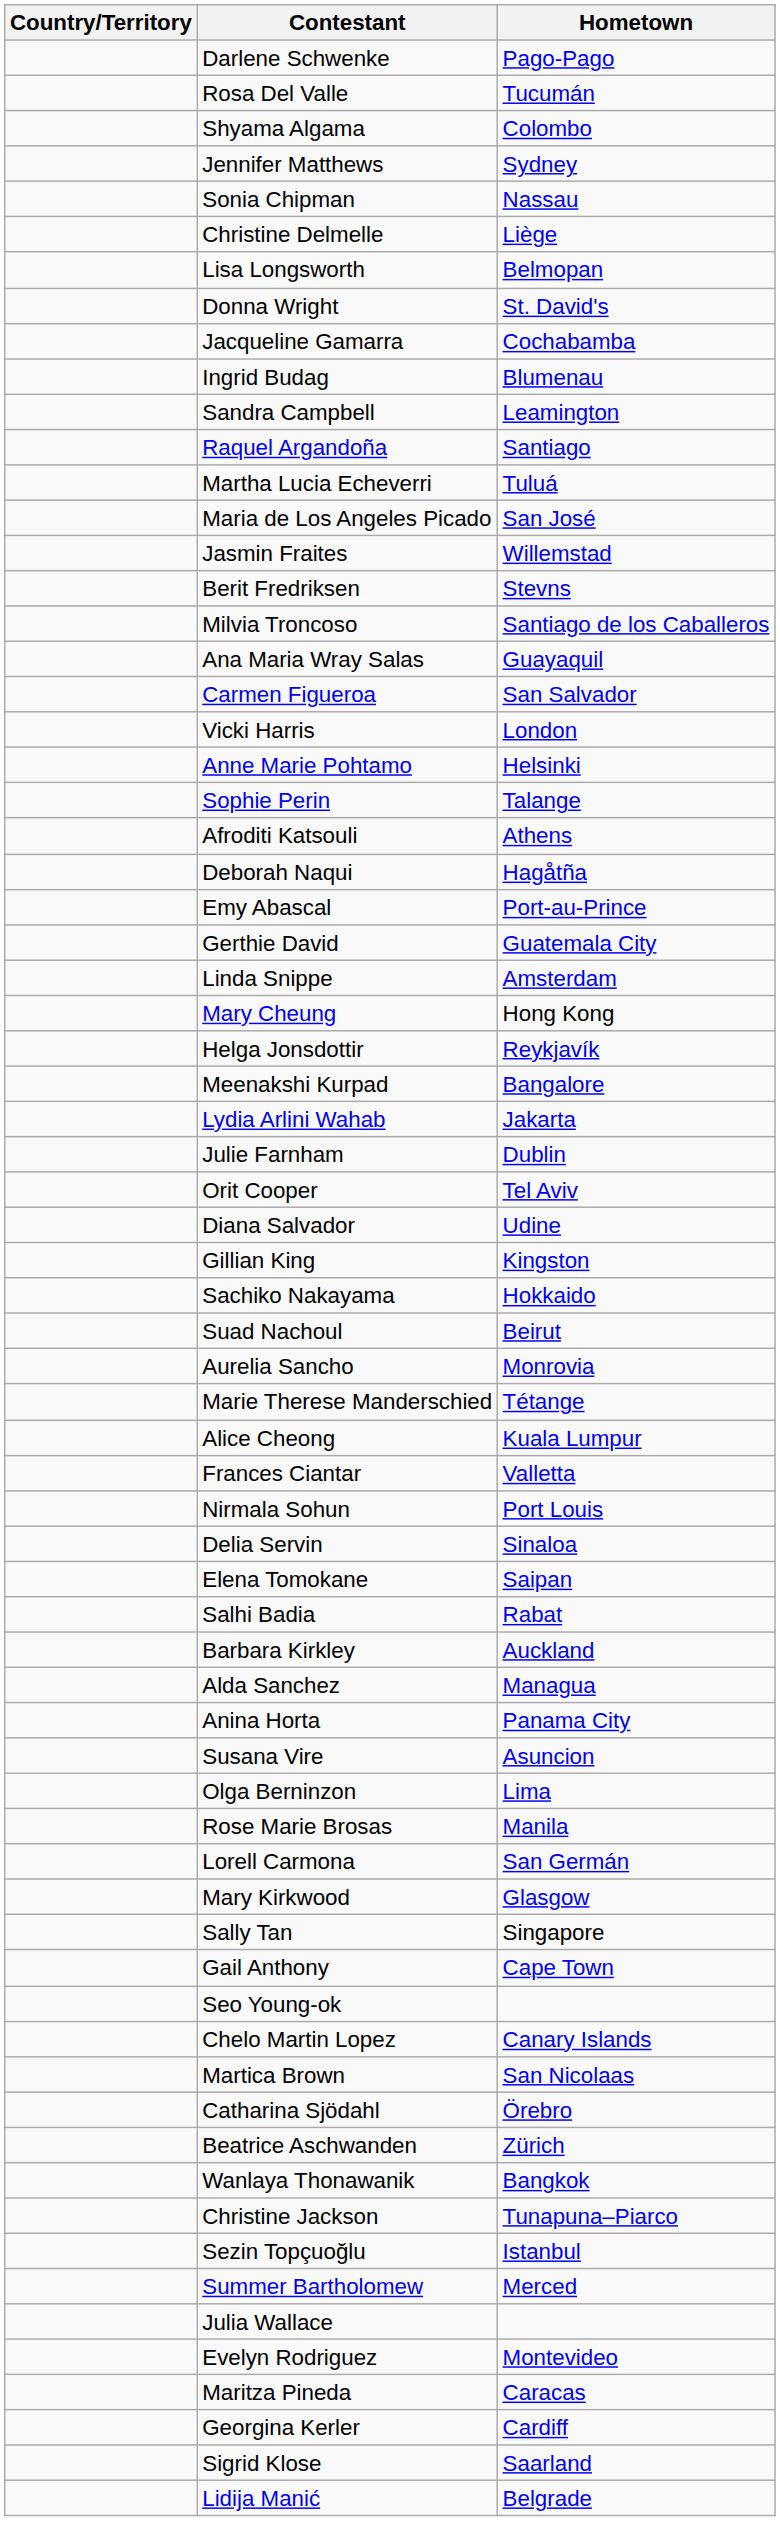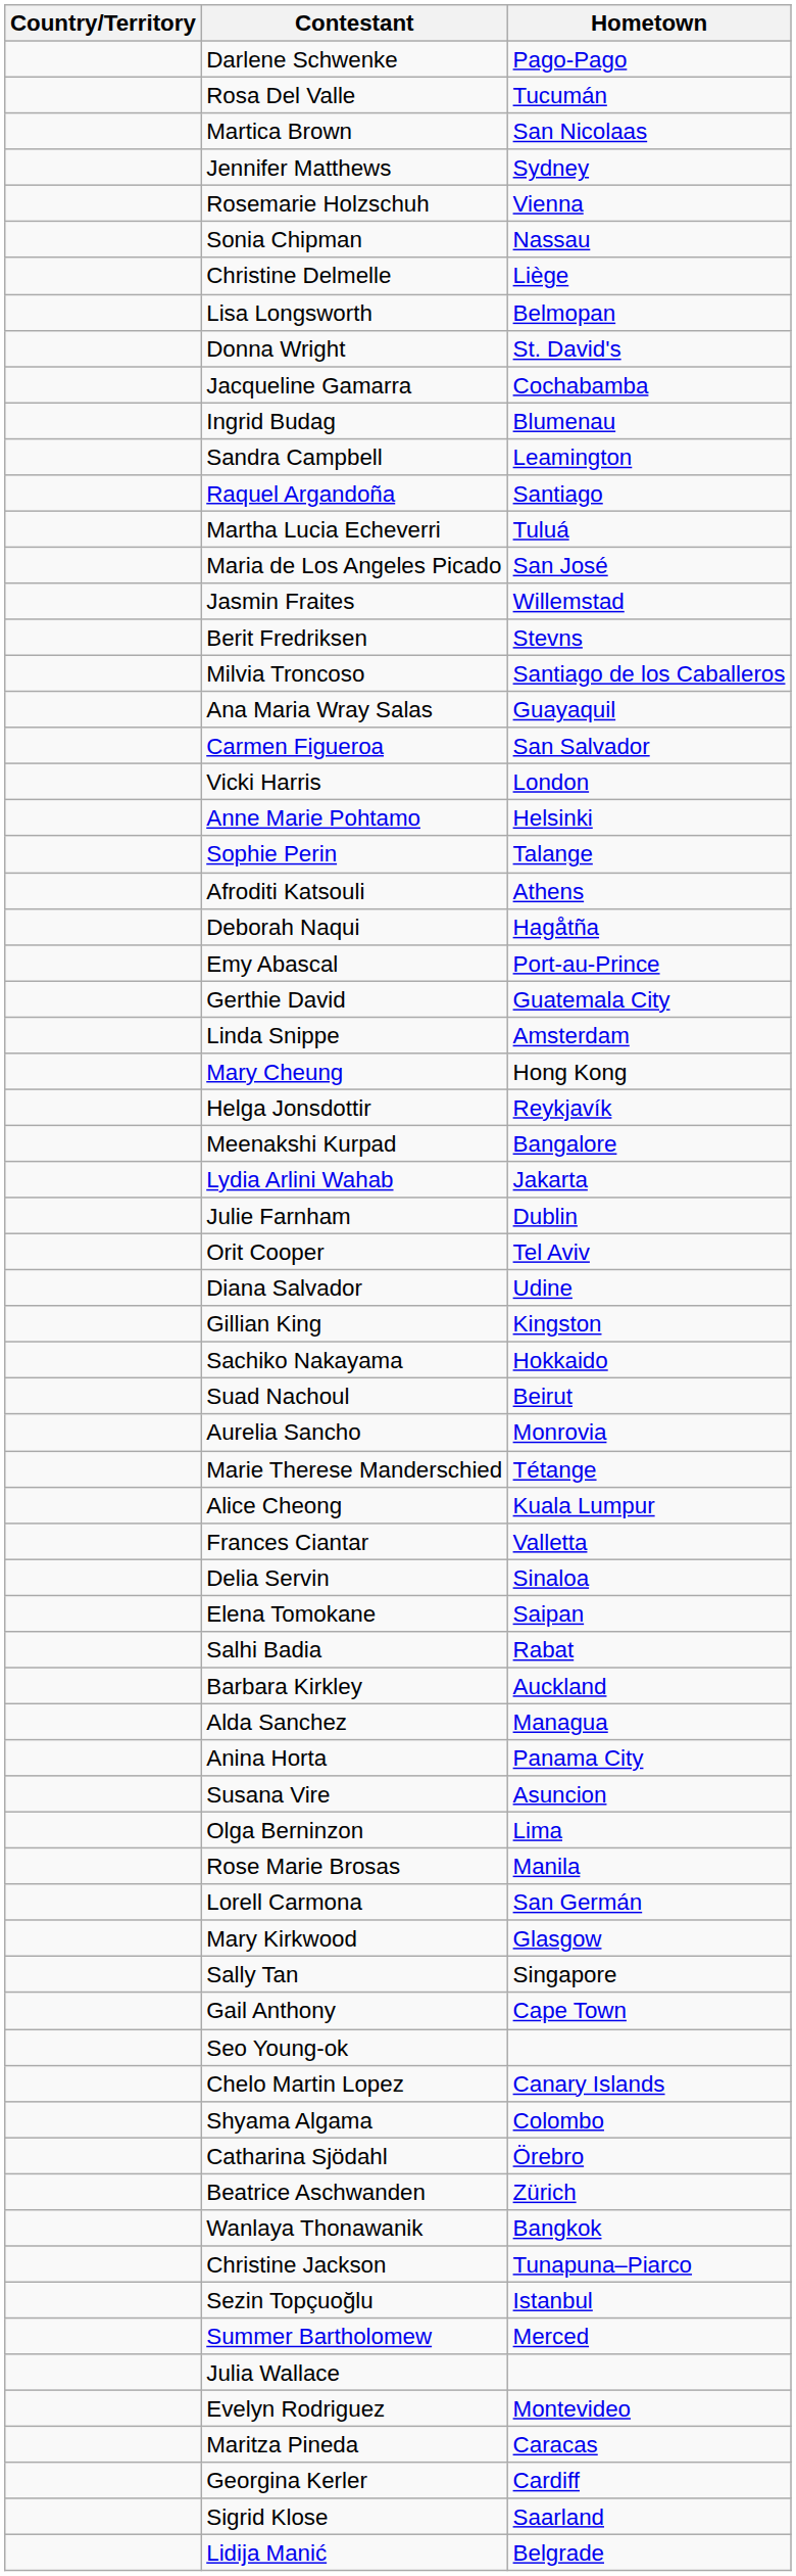rows swapped: Martica Brown <-> Shyama Algama
+ row: Rosemarie Holzschuh | Vienna
- row: Nirmala Sohun | Port Louis
